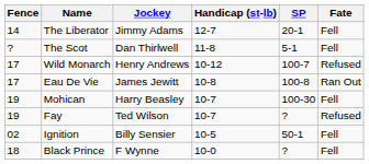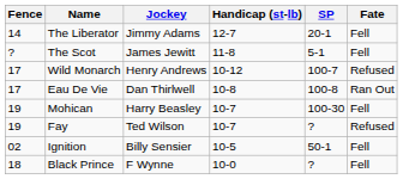The Scot | Jockey: Dan Thirlwell -> James Jewitt
Eau De Vie | Jockey: James Jewitt -> Dan Thirlwell
